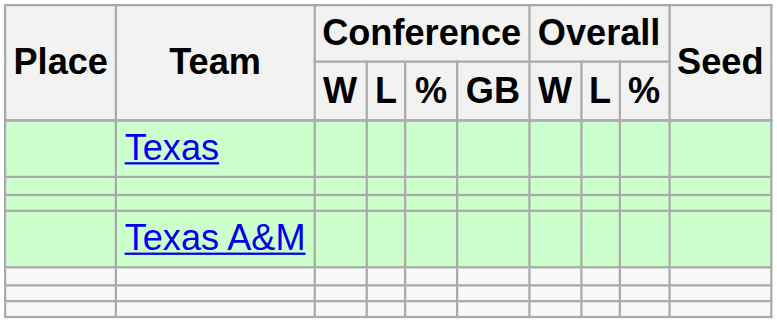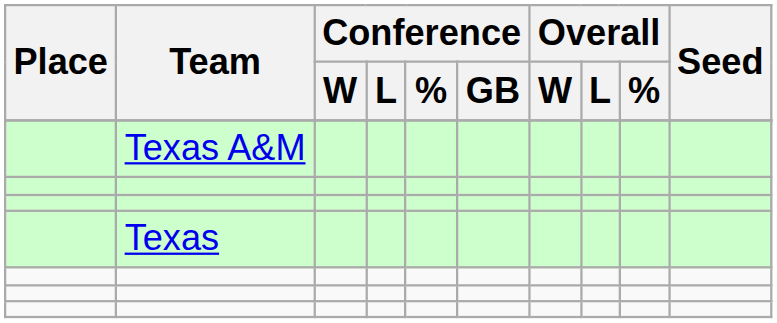rows swapped: Texas A&M <-> Texas
